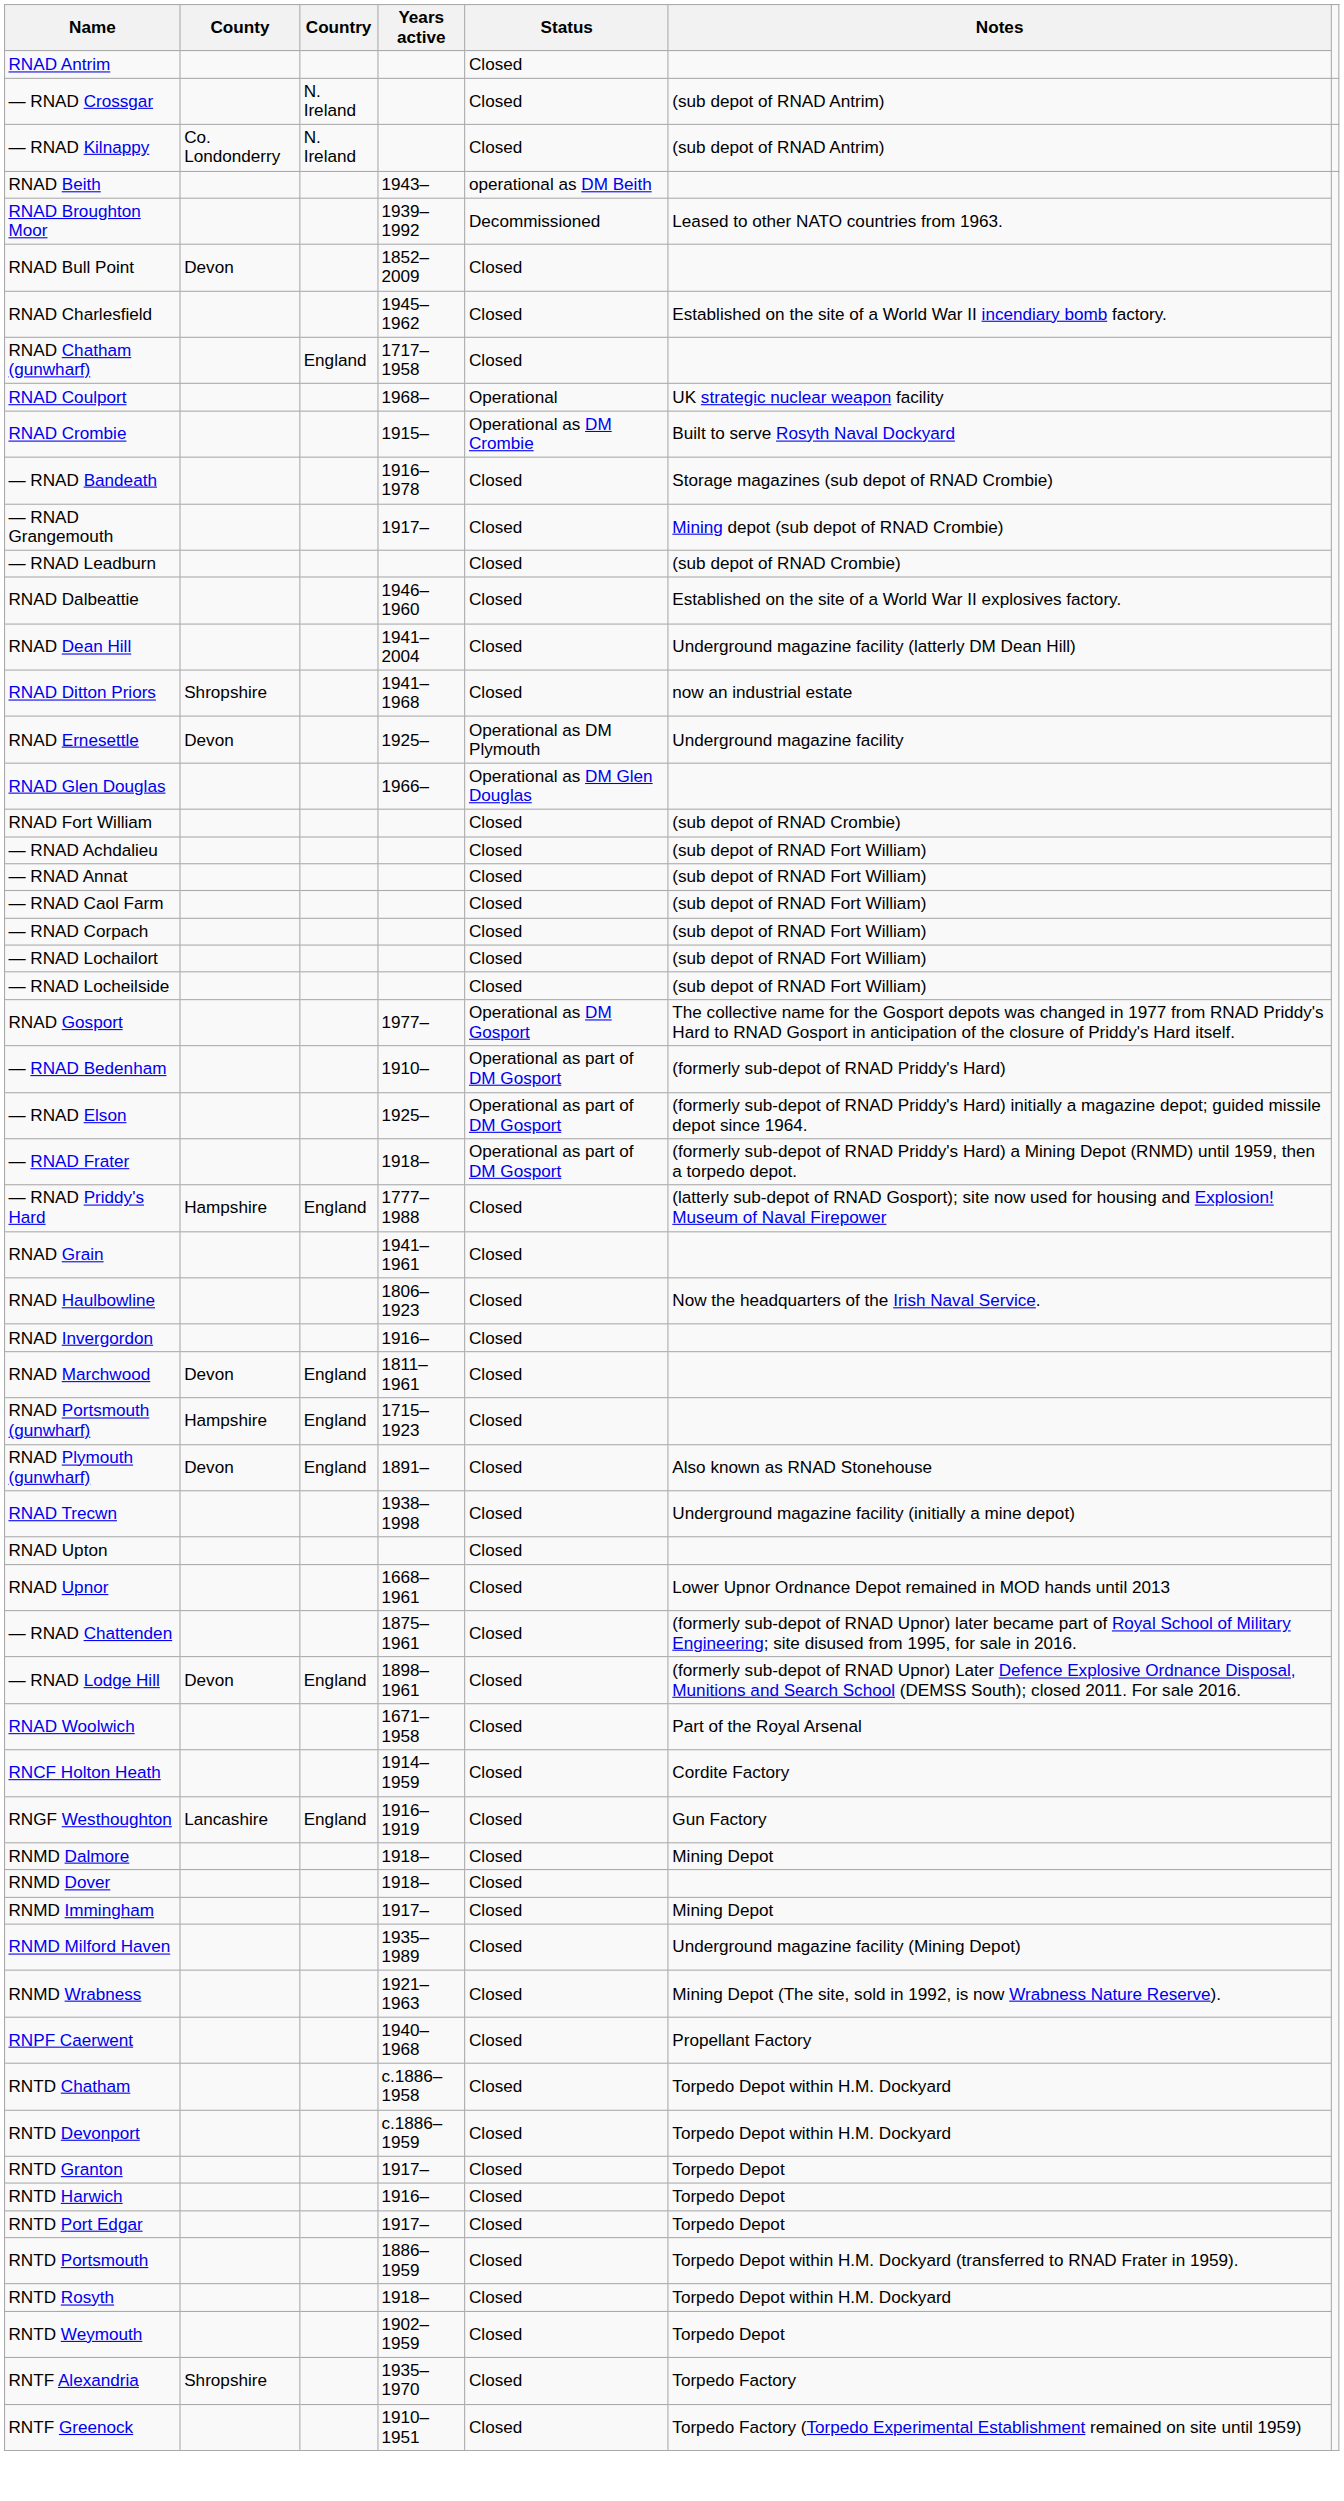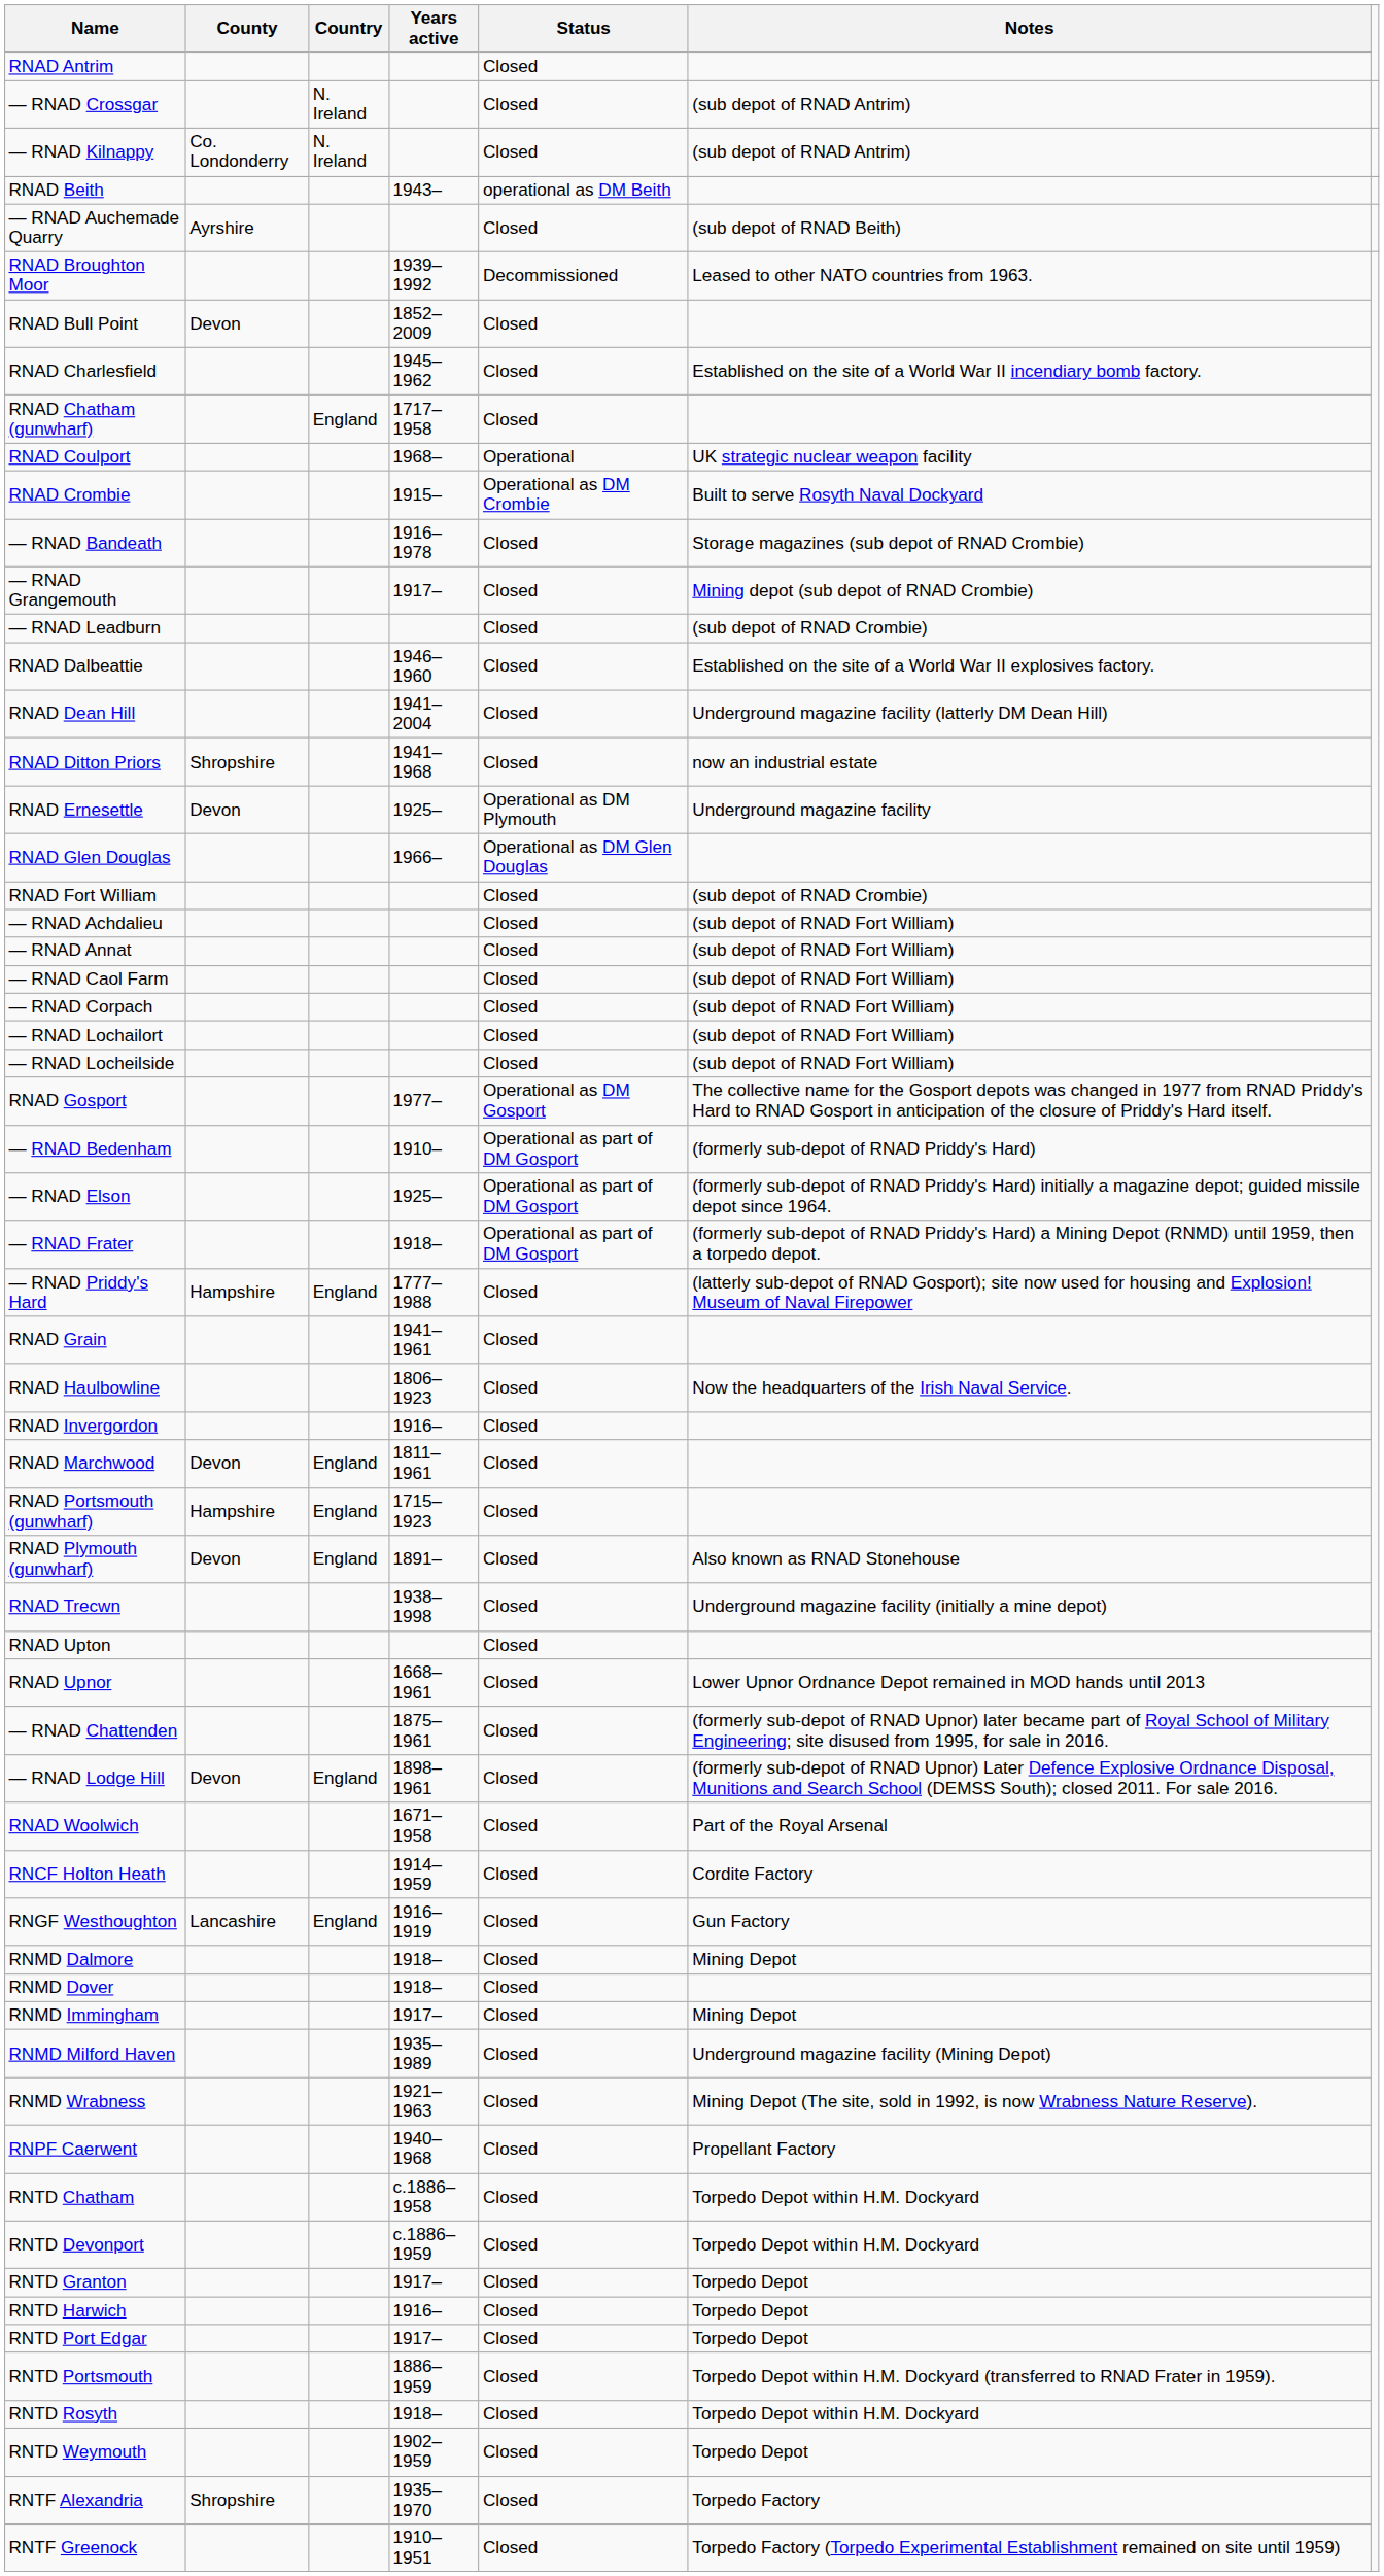+ row: — RNAD Auchemade Quarry | Ayrshire | Closed | (sub depot of RNAD Beith)
